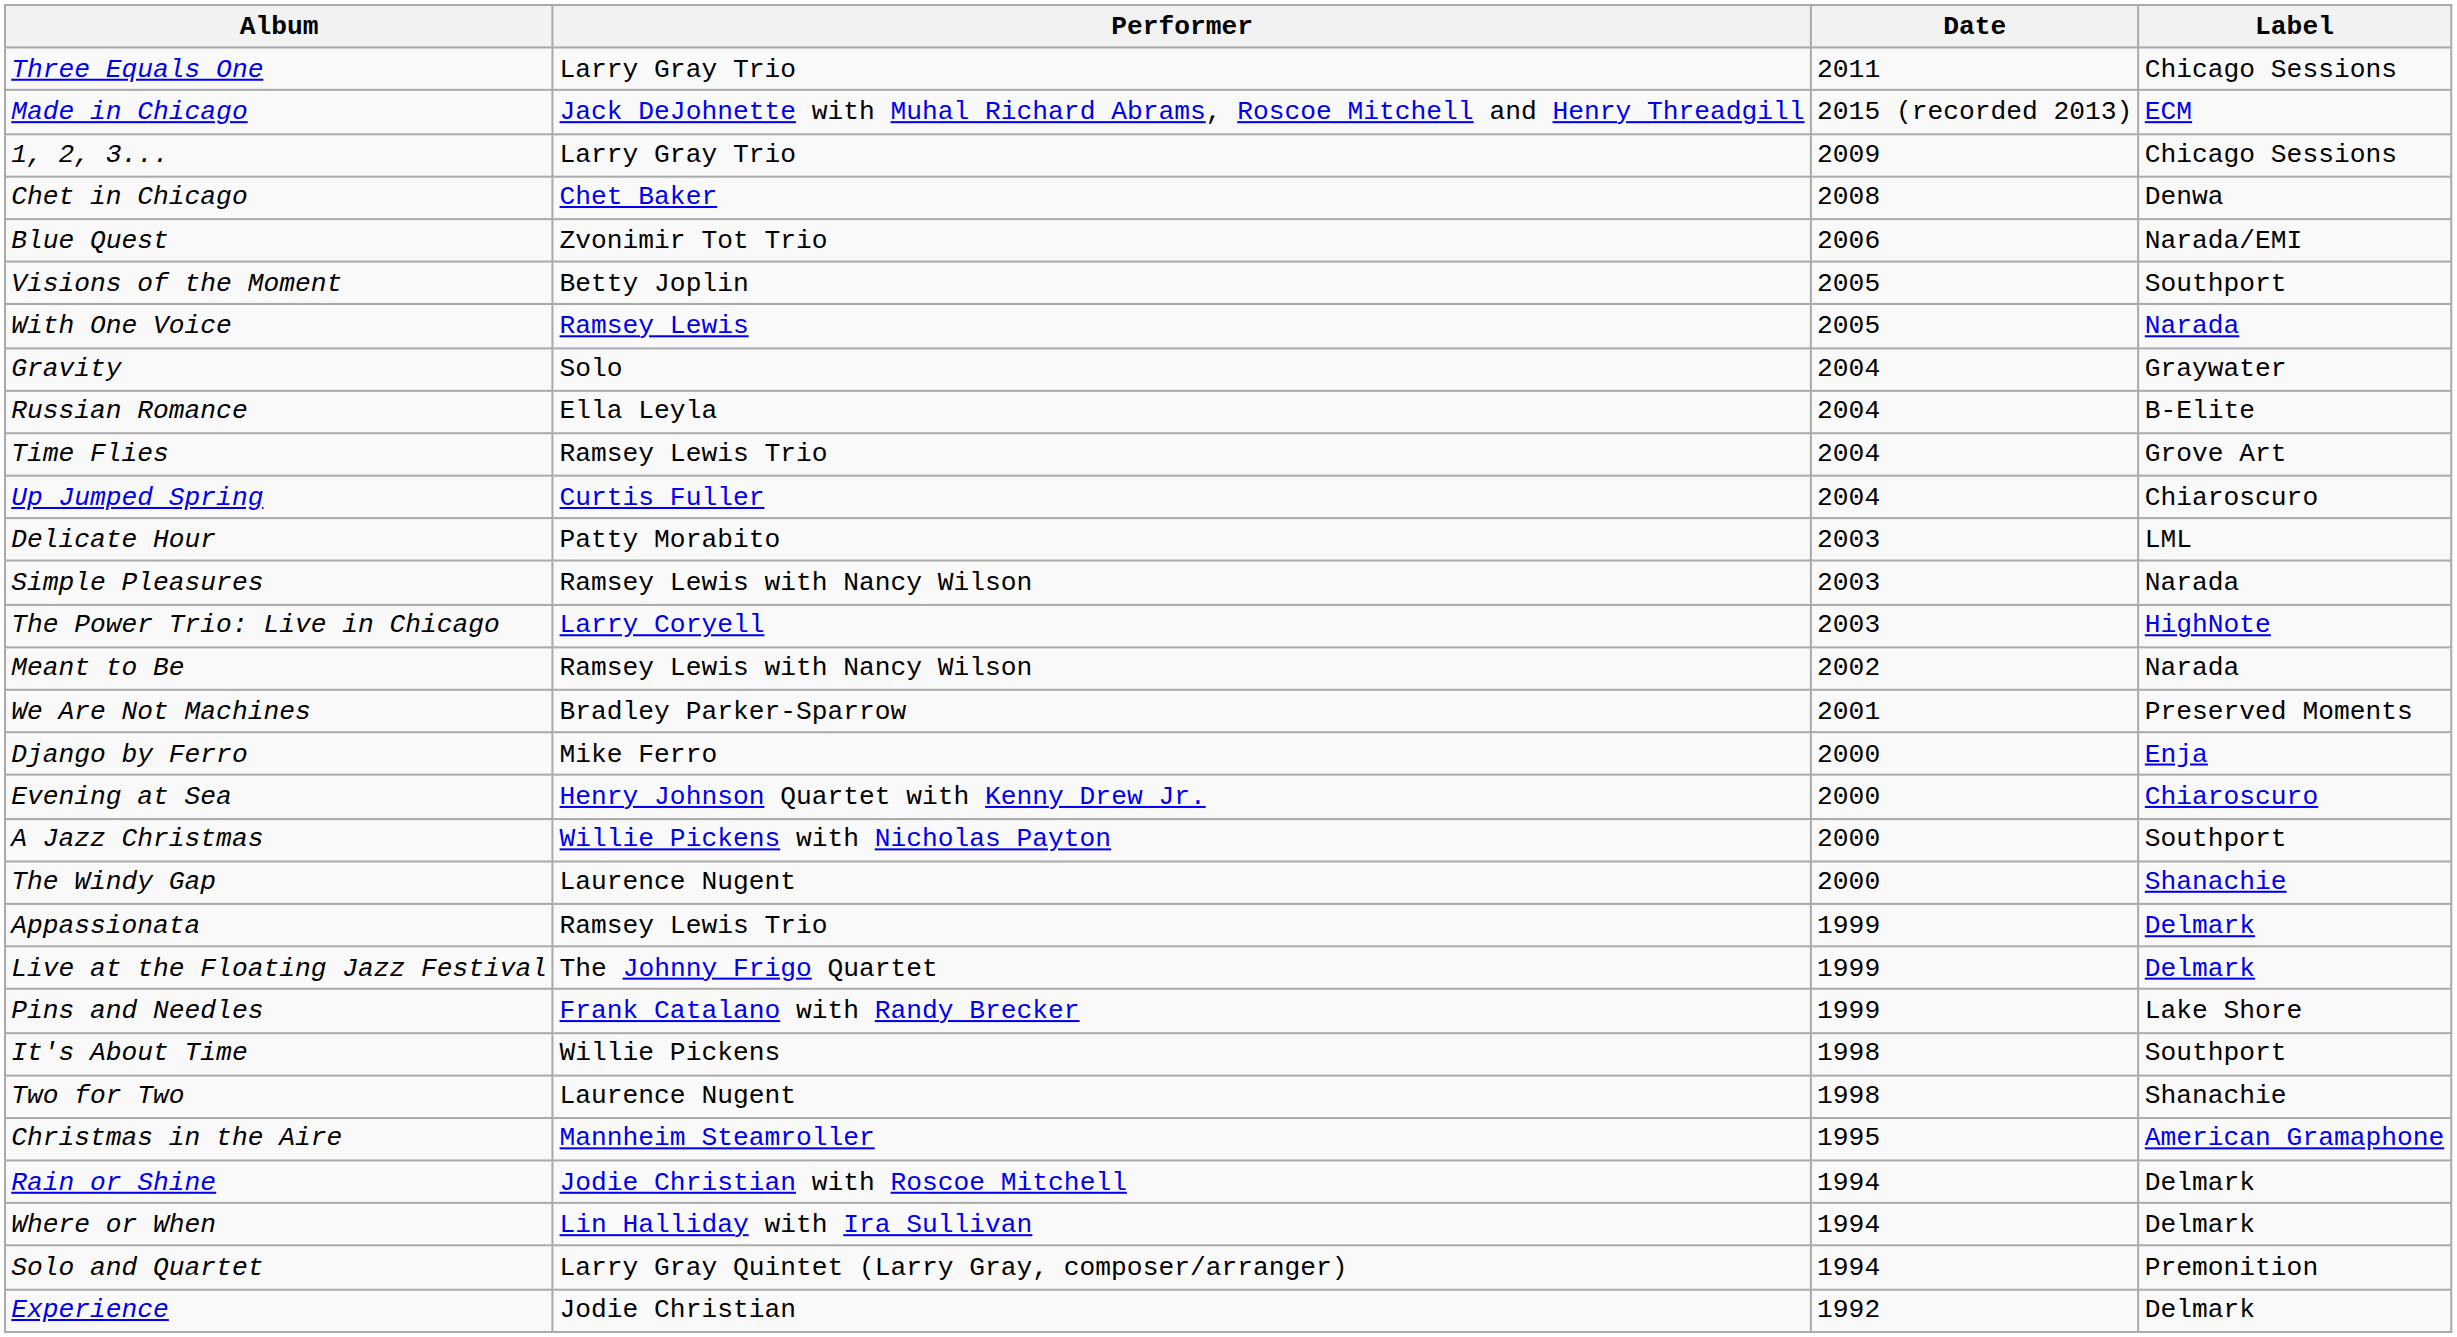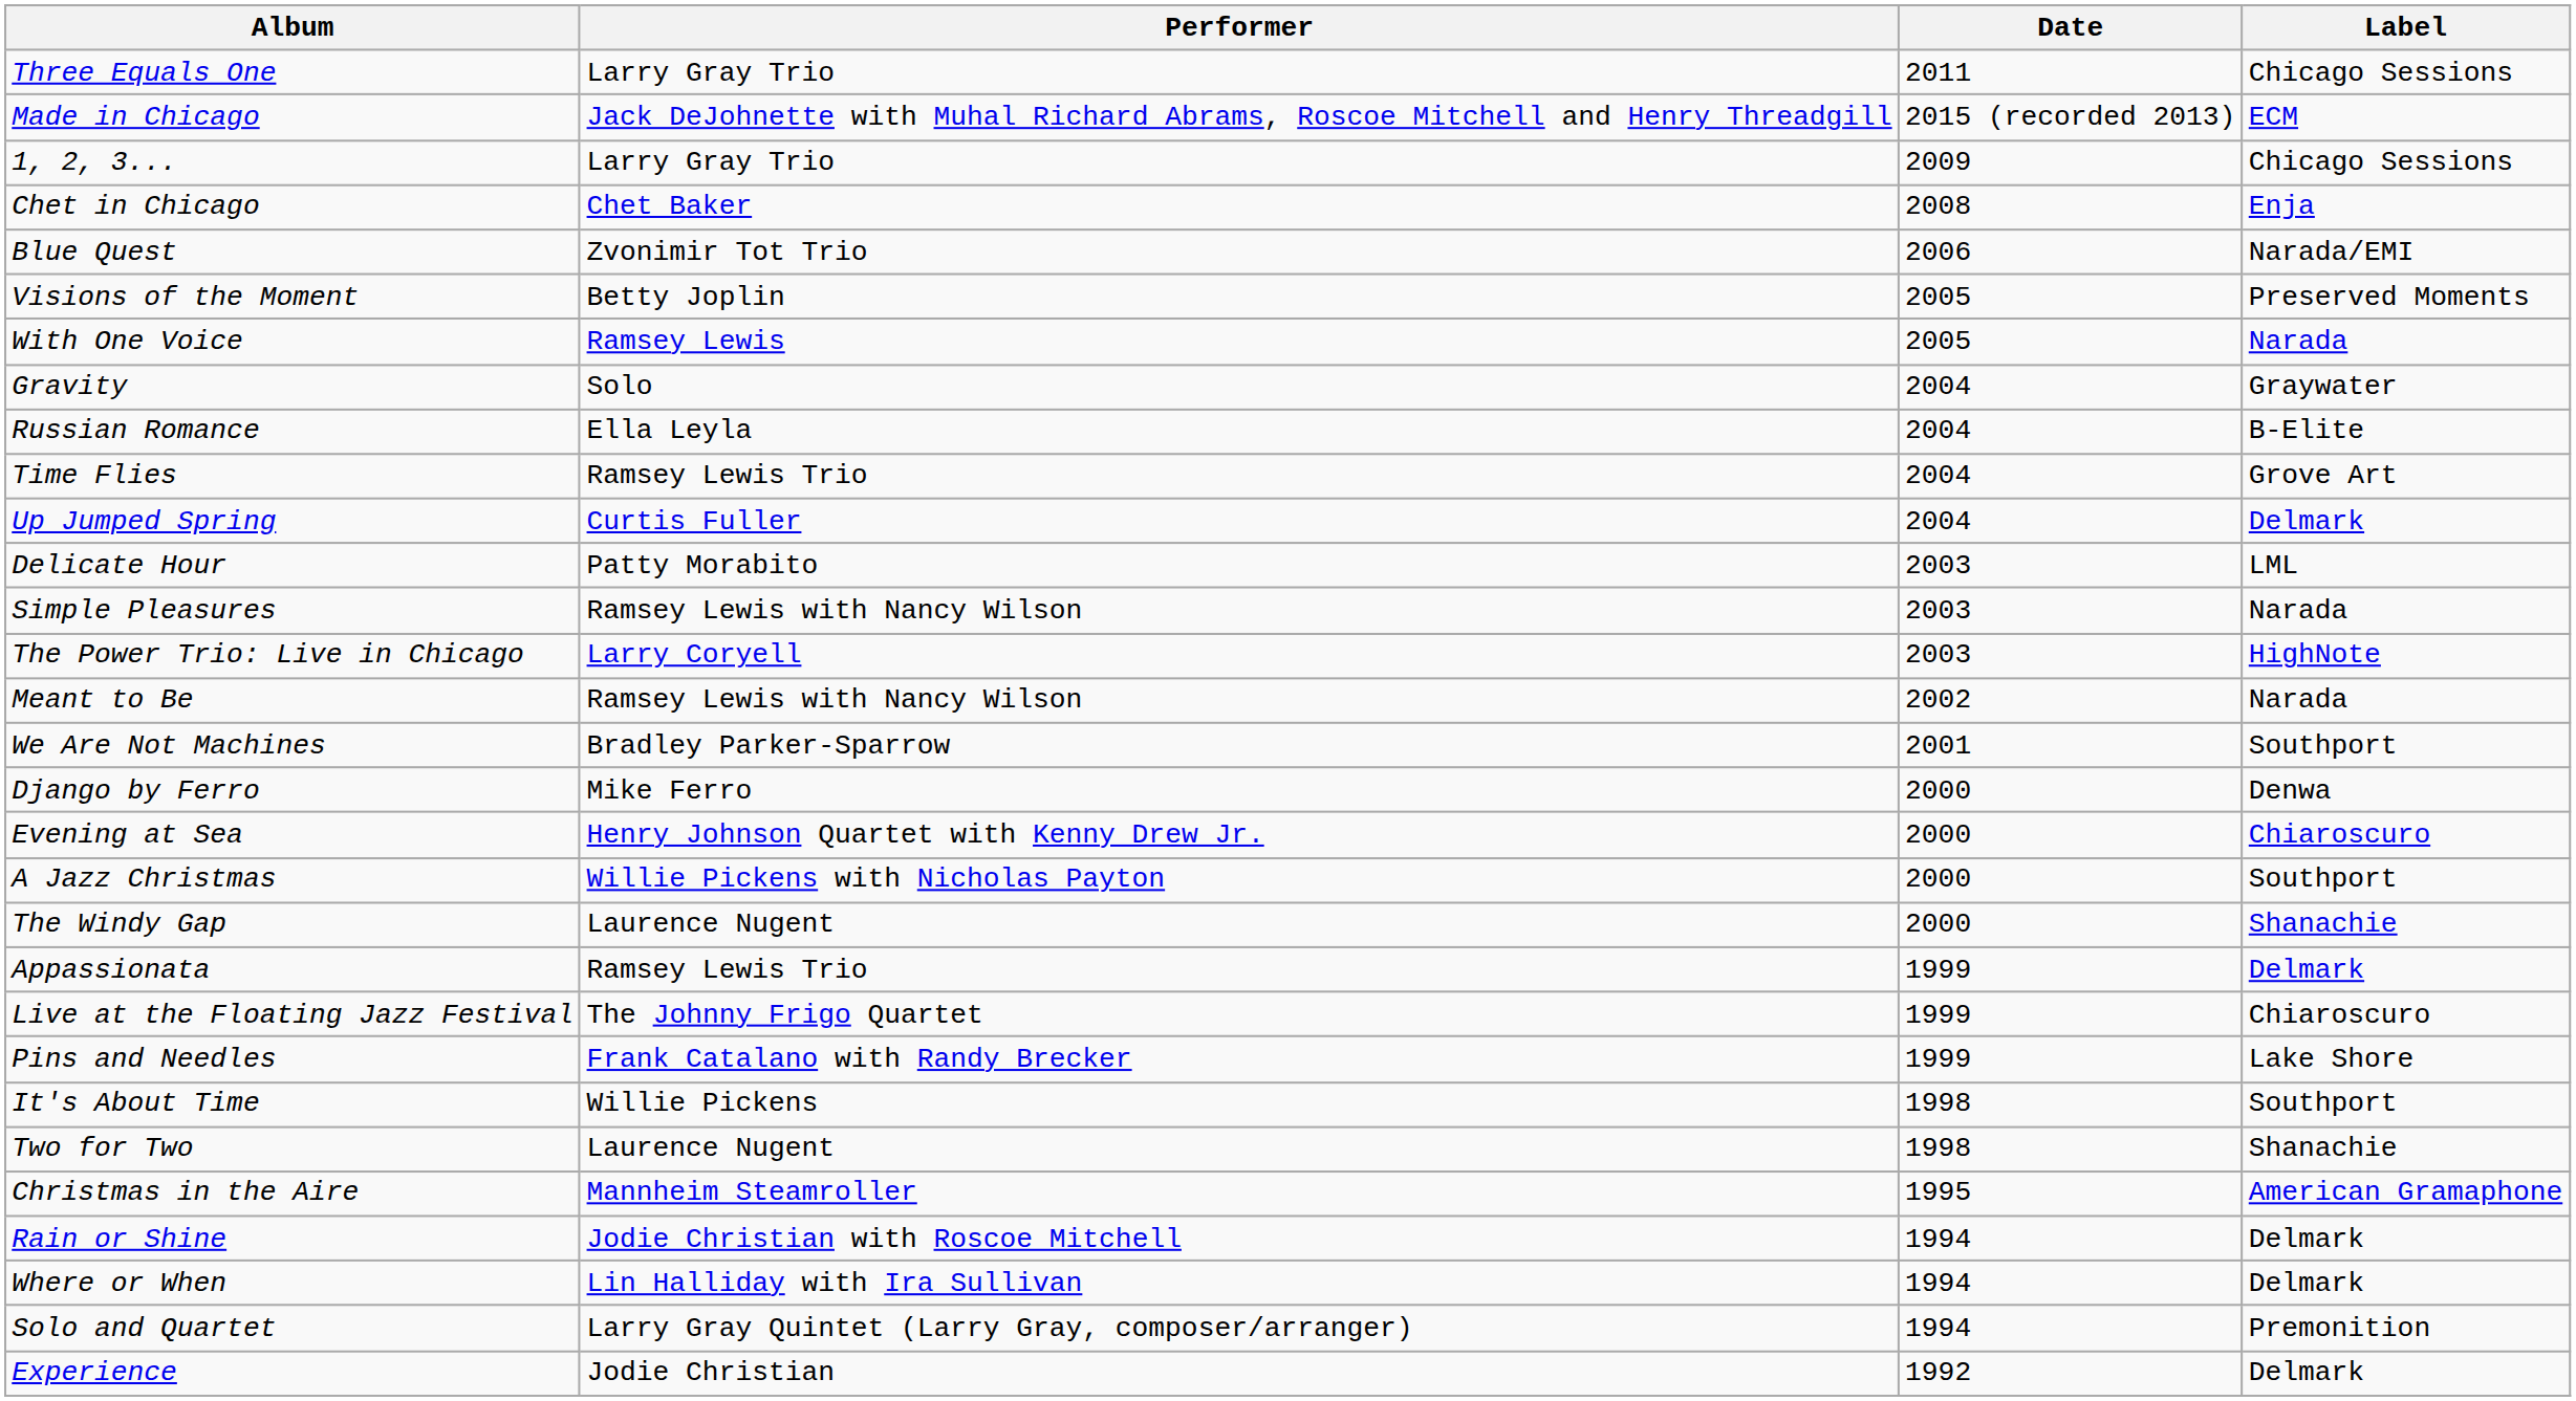Chet in Chicago | Label: Denwa -> Enja
Visions of the Moment | Label: Southport -> Preserved Moments
Up Jumped Spring | Label: Chiaroscuro -> Delmark
We Are Not Machines | Label: Preserved Moments -> Southport
Django by Ferro | Label: Enja -> Denwa
Live at the Floating Jazz Festival | Label: Delmark -> Chiaroscuro
